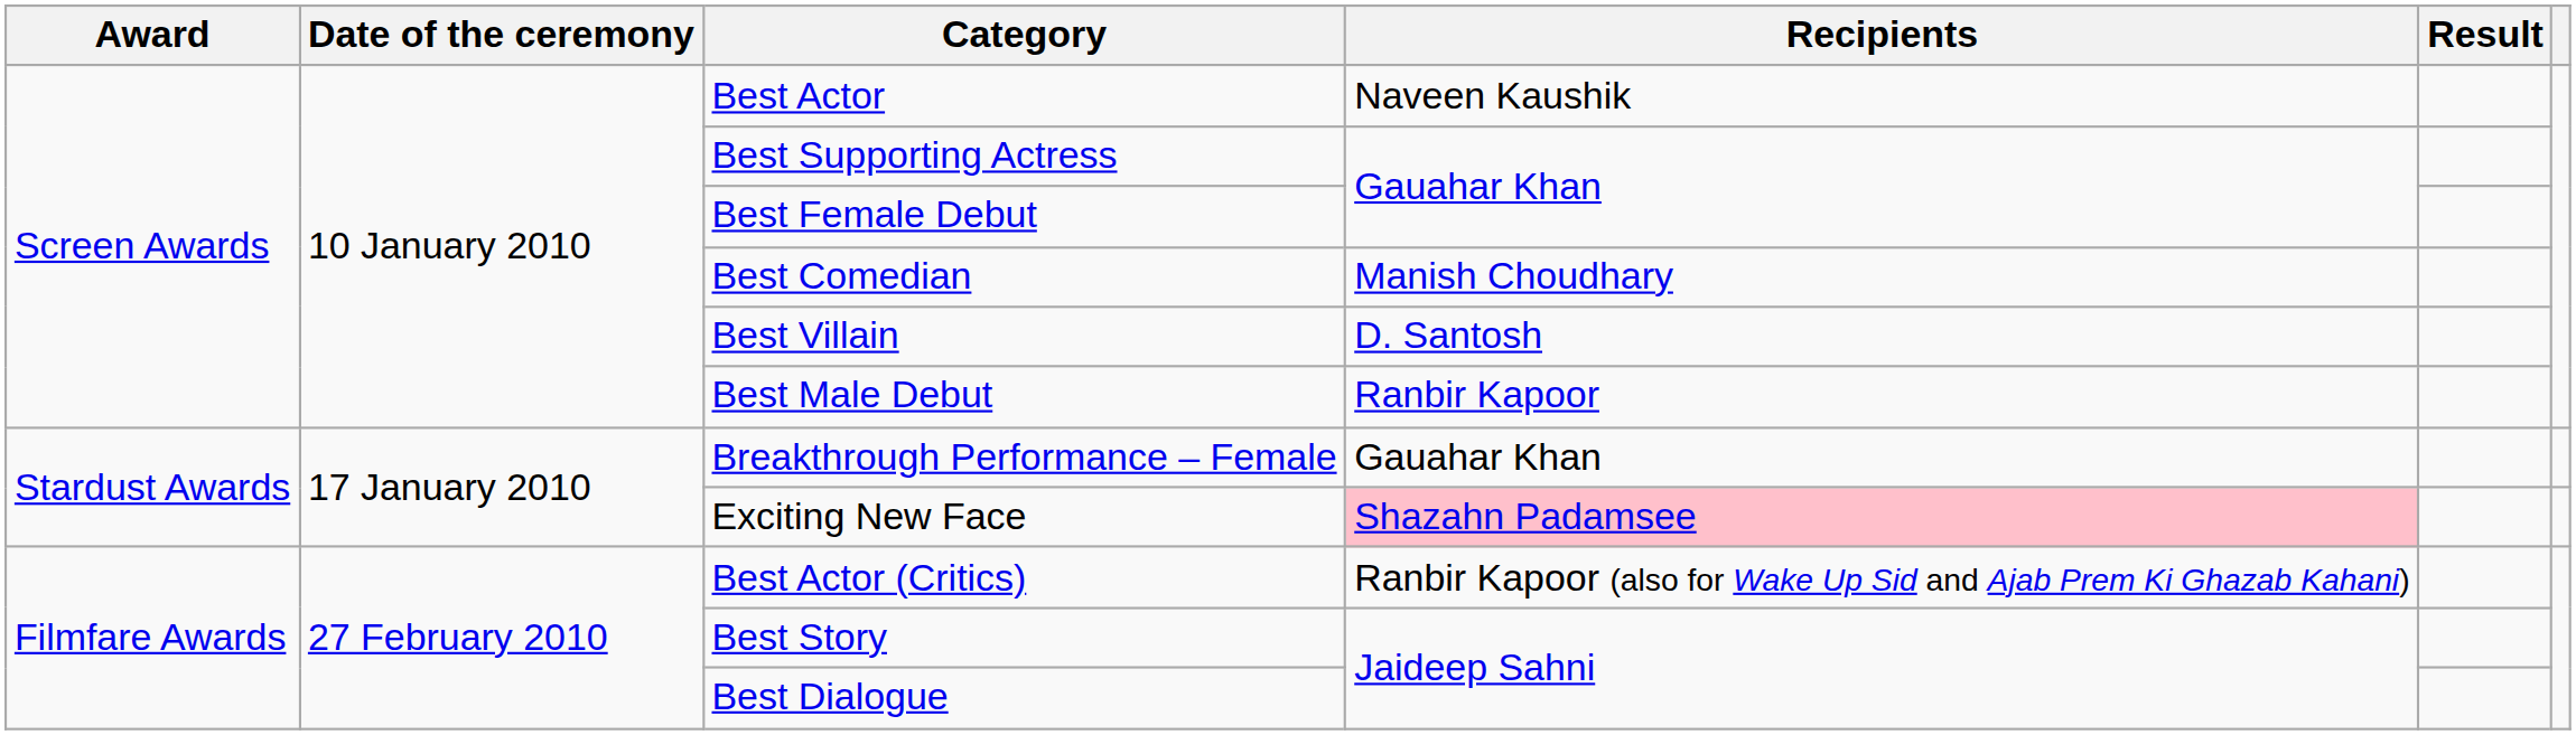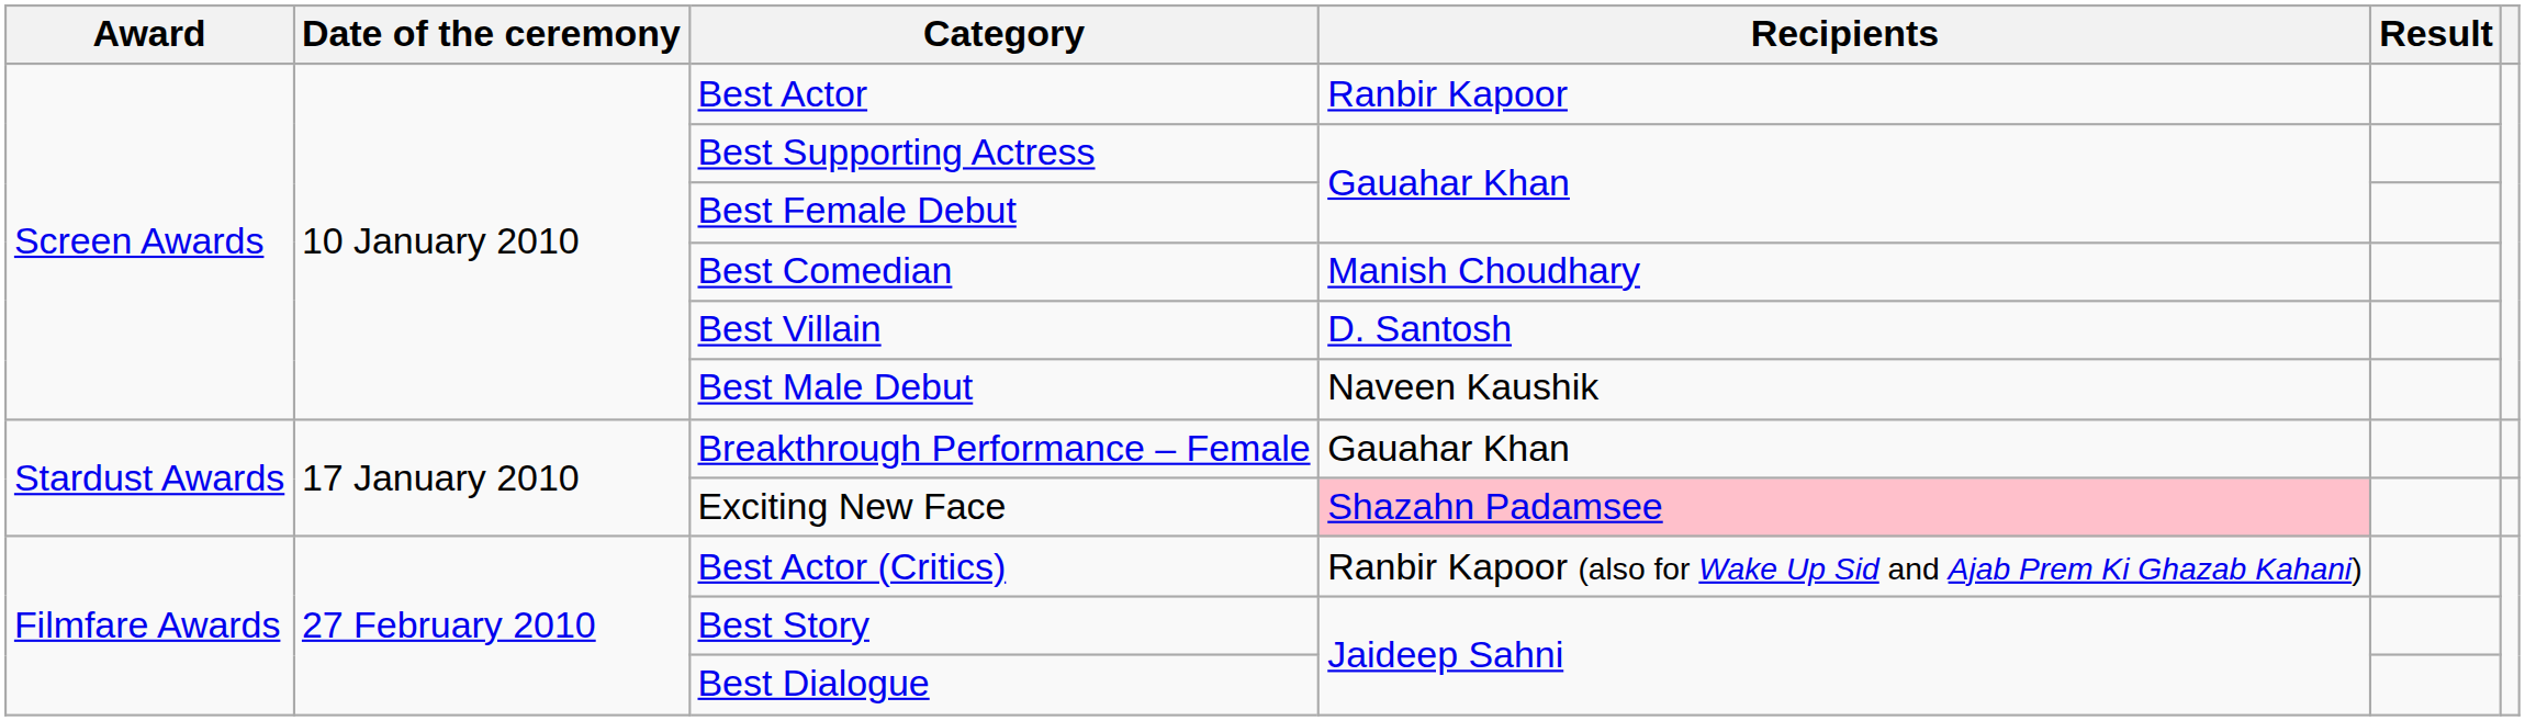Best Actor | Recipients: Naveen Kaushik -> Ranbir Kapoor
Best Male Debut | Recipients: Ranbir Kapoor -> Naveen Kaushik
